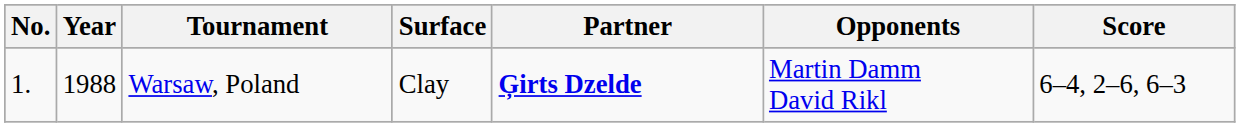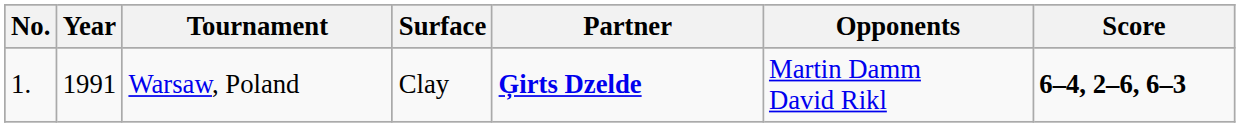Warsaw, Poland | Year: 1988 -> 1991
Warsaw, Poland | Score: normal -> bold
